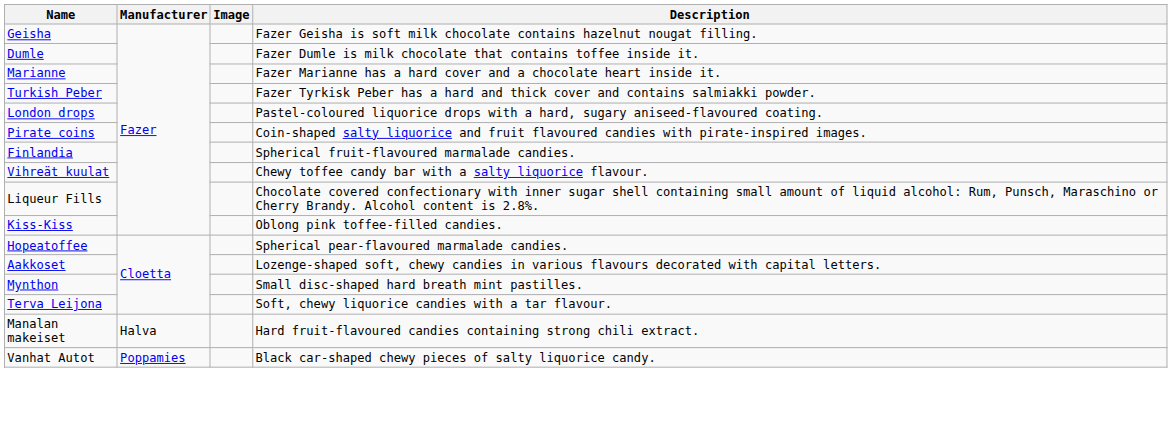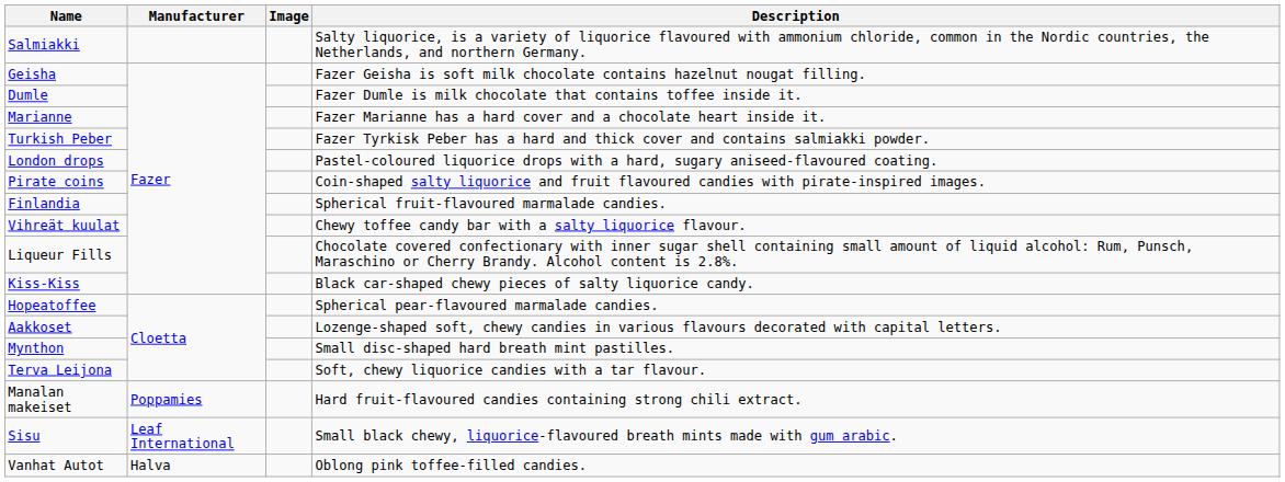+ row: Salmiakki | Salty liquorice, is a variety of liquorice flavoured with ammonium chloride, common in the Nordic countries, the Netherlands, and northern Germany.
Kiss-Kiss | Description: Oblong pink toffee-filled candies. -> Black car-shaped chewy pieces of salty liquorice candy.
Manalan makeiset | Manufacturer: Halva -> Poppamies
+ row: Sisu | Leaf International | Small black chewy, liquorice-flavoured breath mints made with gum arabic.
Vanhat Autot | Manufacturer: Poppamies -> Halva
Vanhat Autot | Description: Black car-shaped chewy pieces of salty liquorice candy. -> Oblong pink toffee-filled candies.
